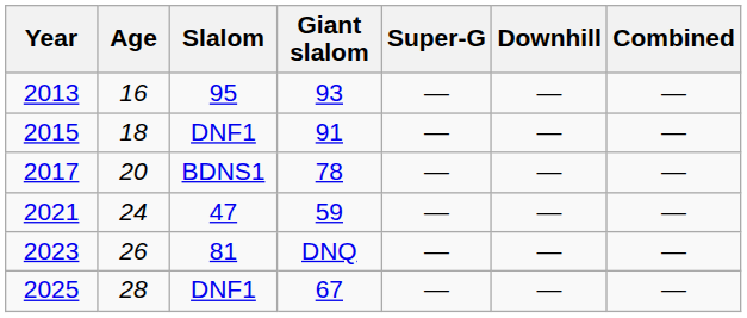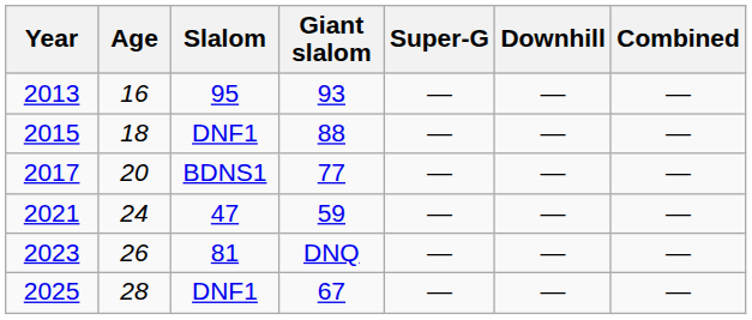2015 | Giant slalom: 91 -> 88
2017 | Giant slalom: 78 -> 77
